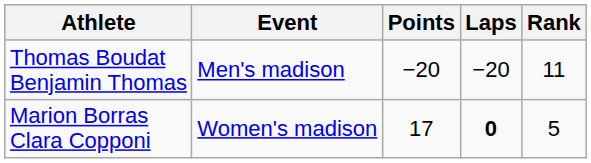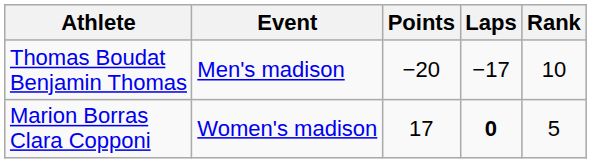Thomas Boudat Benjamin Thomas | Laps: −20 -> −17
Thomas Boudat Benjamin Thomas | Rank: 11 -> 10
